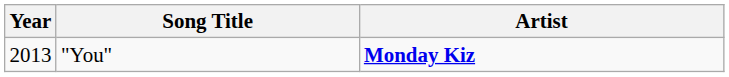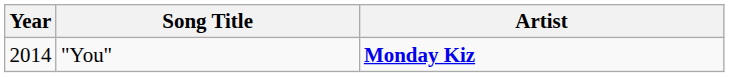"You" | Year: 2013 -> 2014
